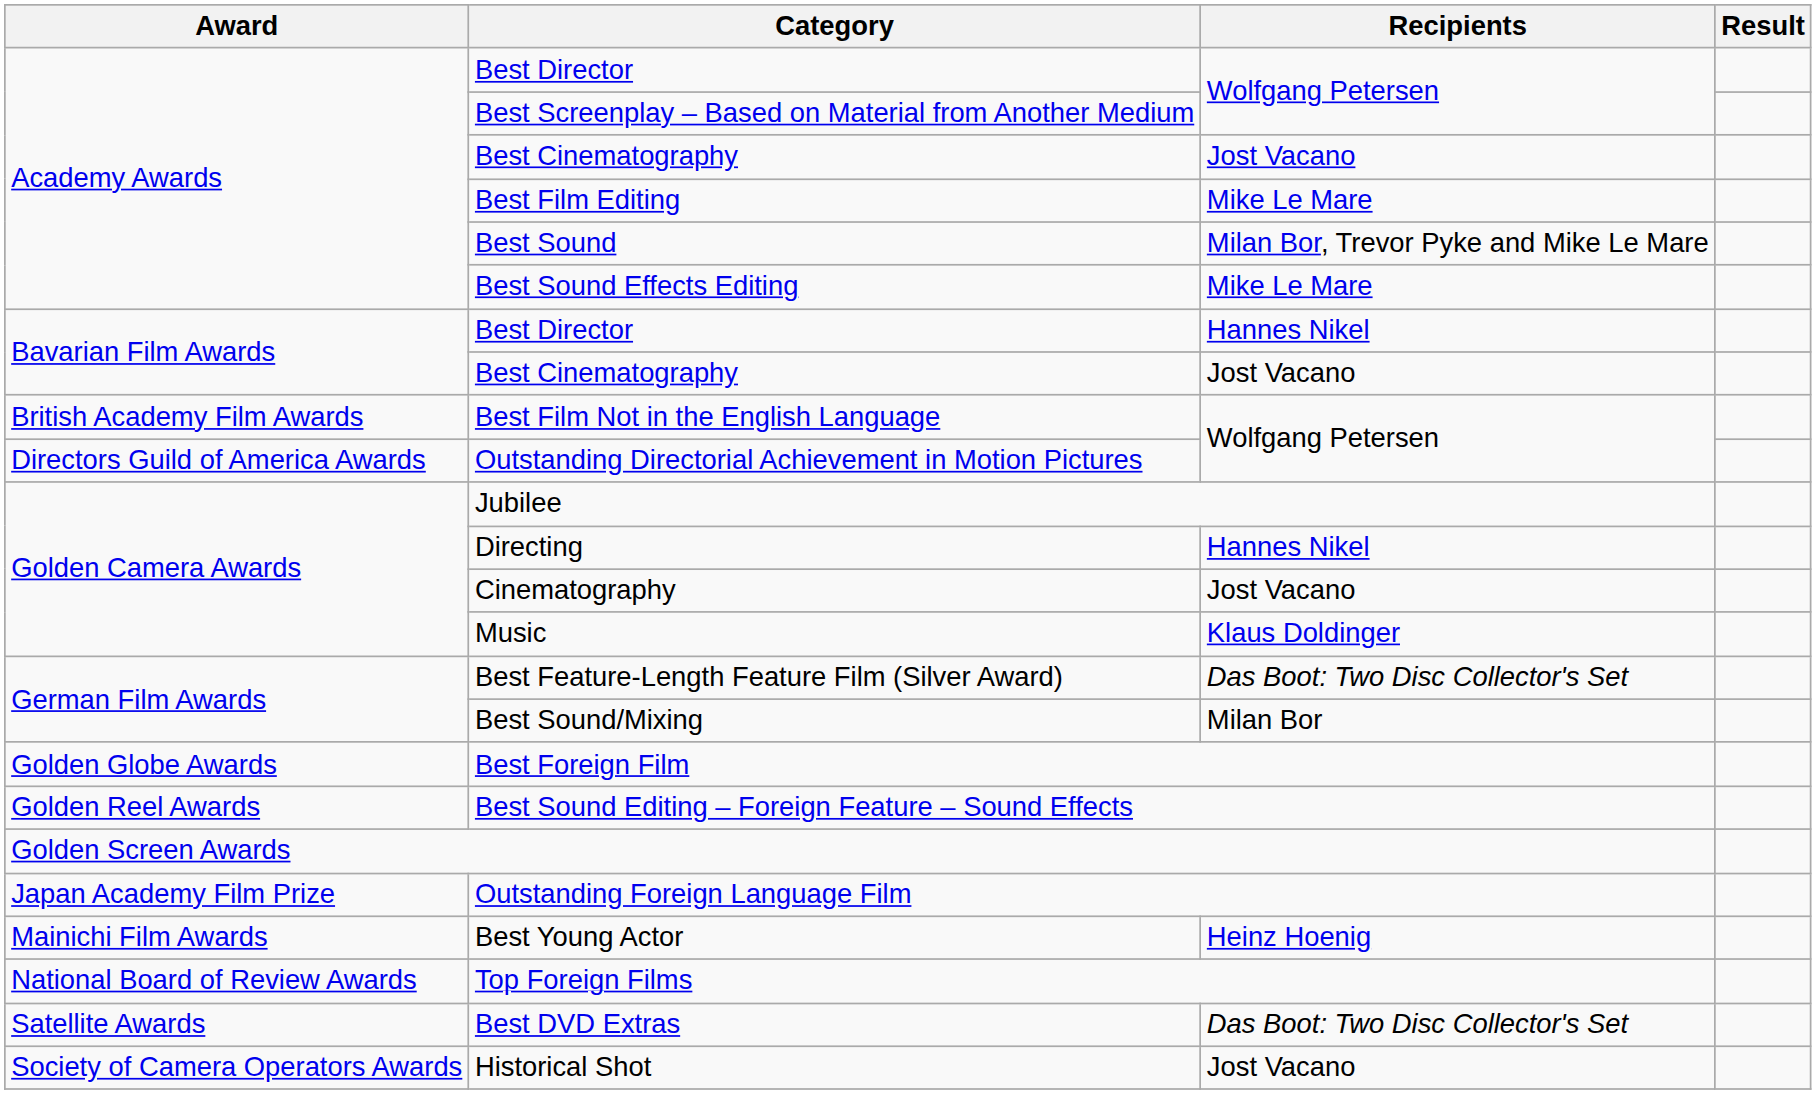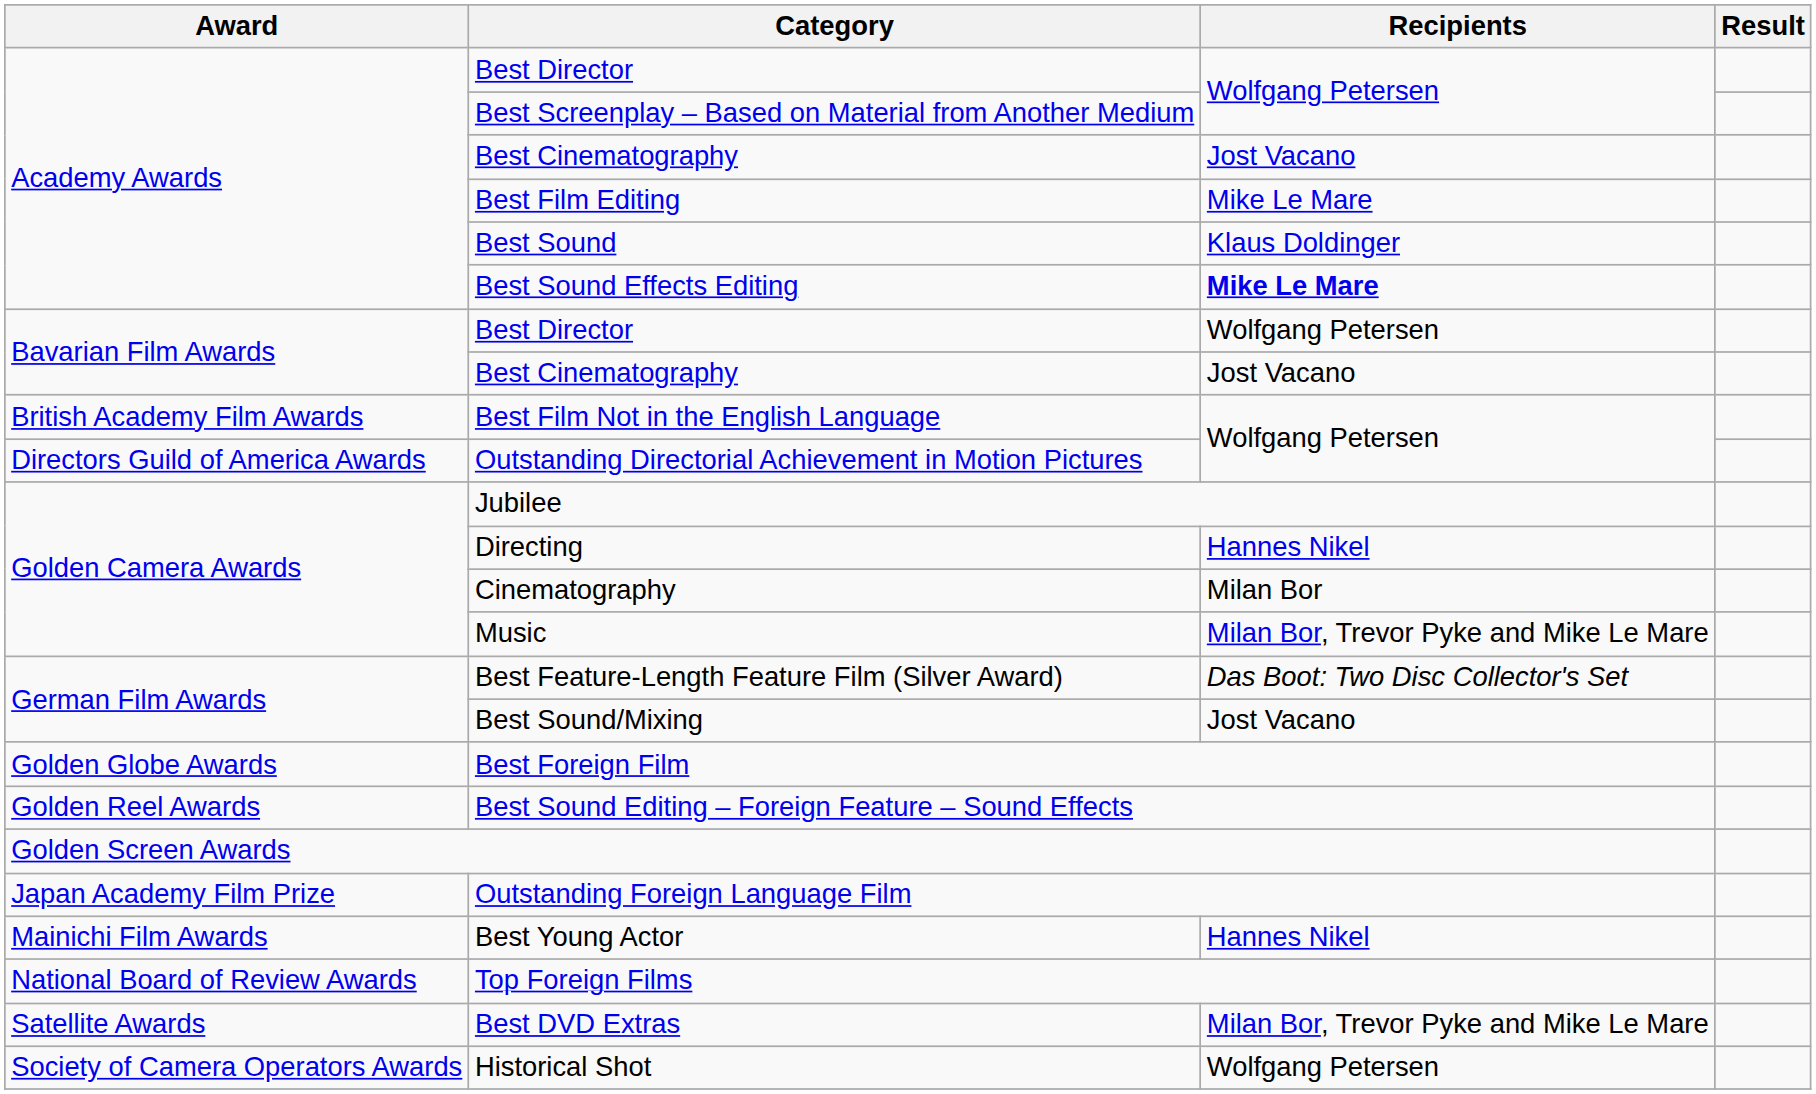Best Sound | Recipients: Milan Bor, Trevor Pyke and Mike Le Mare -> Klaus Doldinger
Best Sound Effects Editing | Recipients: normal -> bold
Bavarian Film Awards / Best Director | Recipients: Hannes Nikel -> Wolfgang Petersen
Cinematography | Recipients: Jost Vacano -> Milan Bor
Music | Recipients: Klaus Doldinger -> Milan Bor, Trevor Pyke and Mike Le Mare
Best Sound/Mixing | Recipients: Milan Bor -> Jost Vacano
Best Young Actor | Recipients: Heinz Hoenig -> Hannes Nikel
Best DVD Extras | Recipients: Das Boot: Two Disc Collector's Set -> Milan Bor, Trevor Pyke and Mike Le Mare
Historical Shot | Recipients: Jost Vacano -> Wolfgang Petersen
